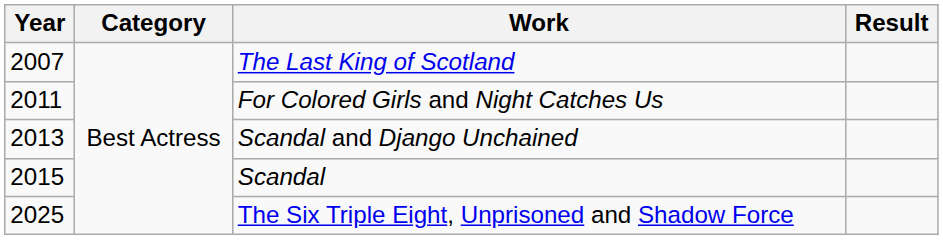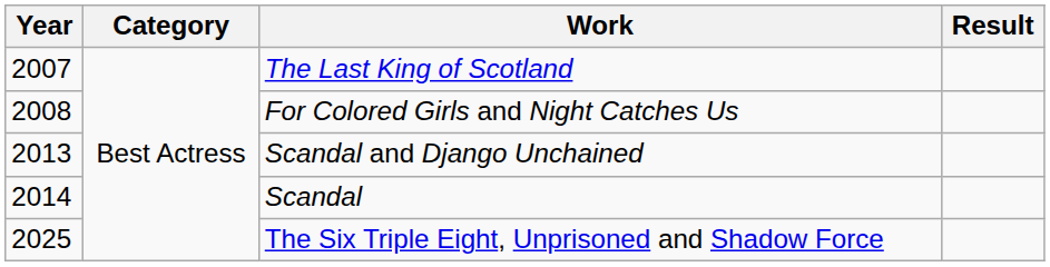For Colored Girls and Night Catches Us | Year: 2011 -> 2008
Scandal | Year: 2015 -> 2014
